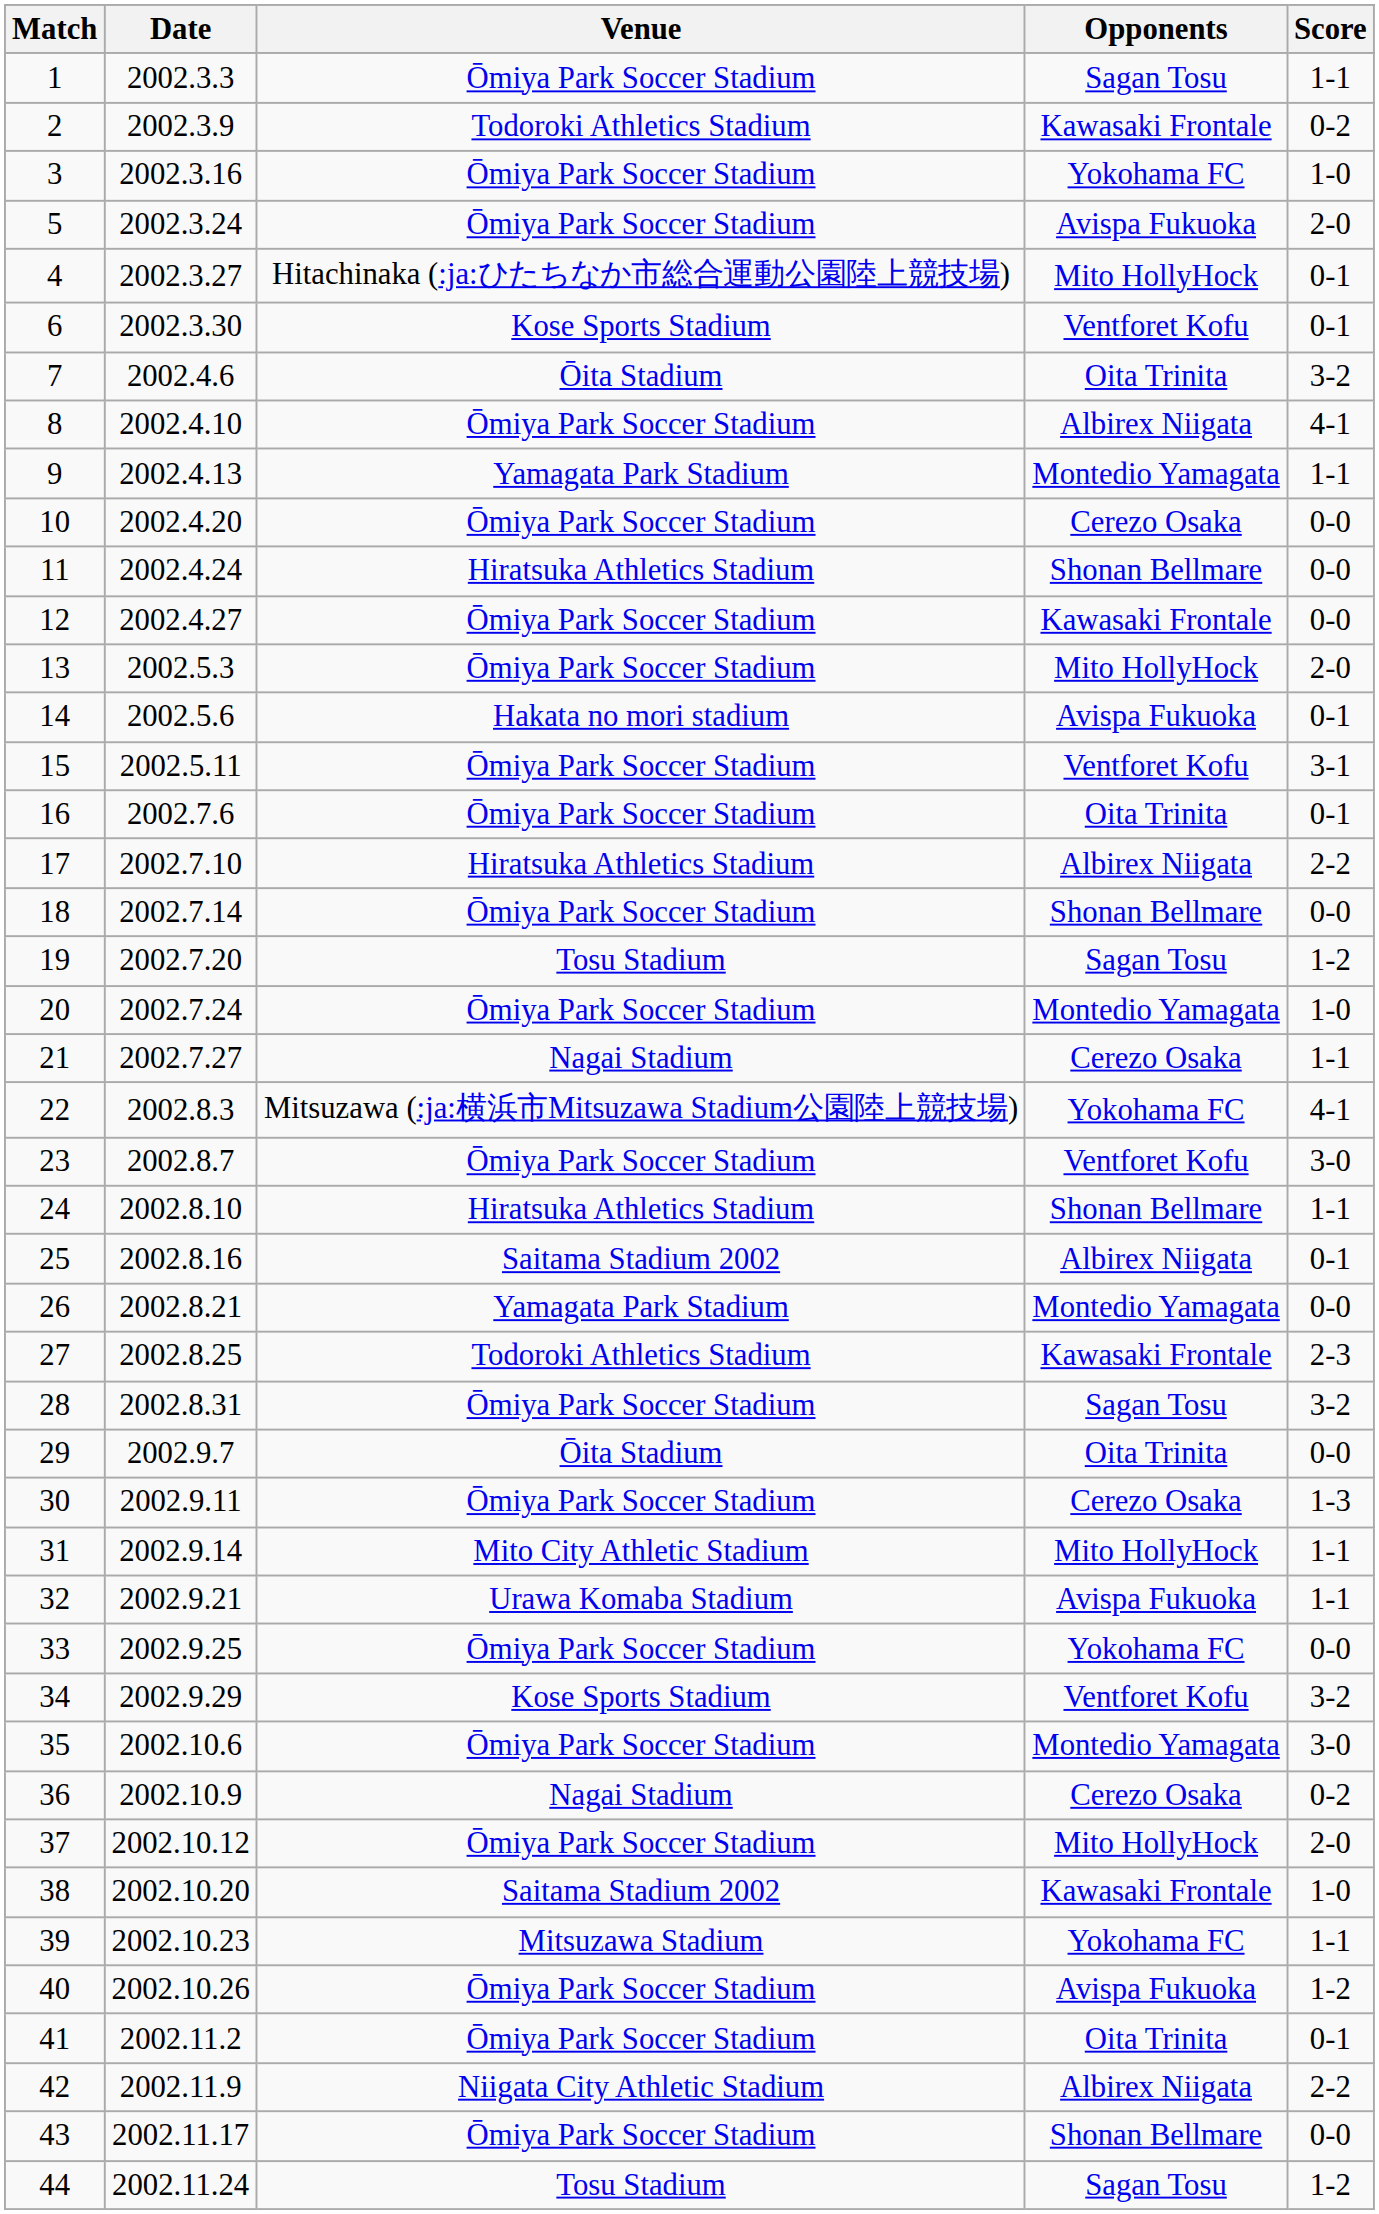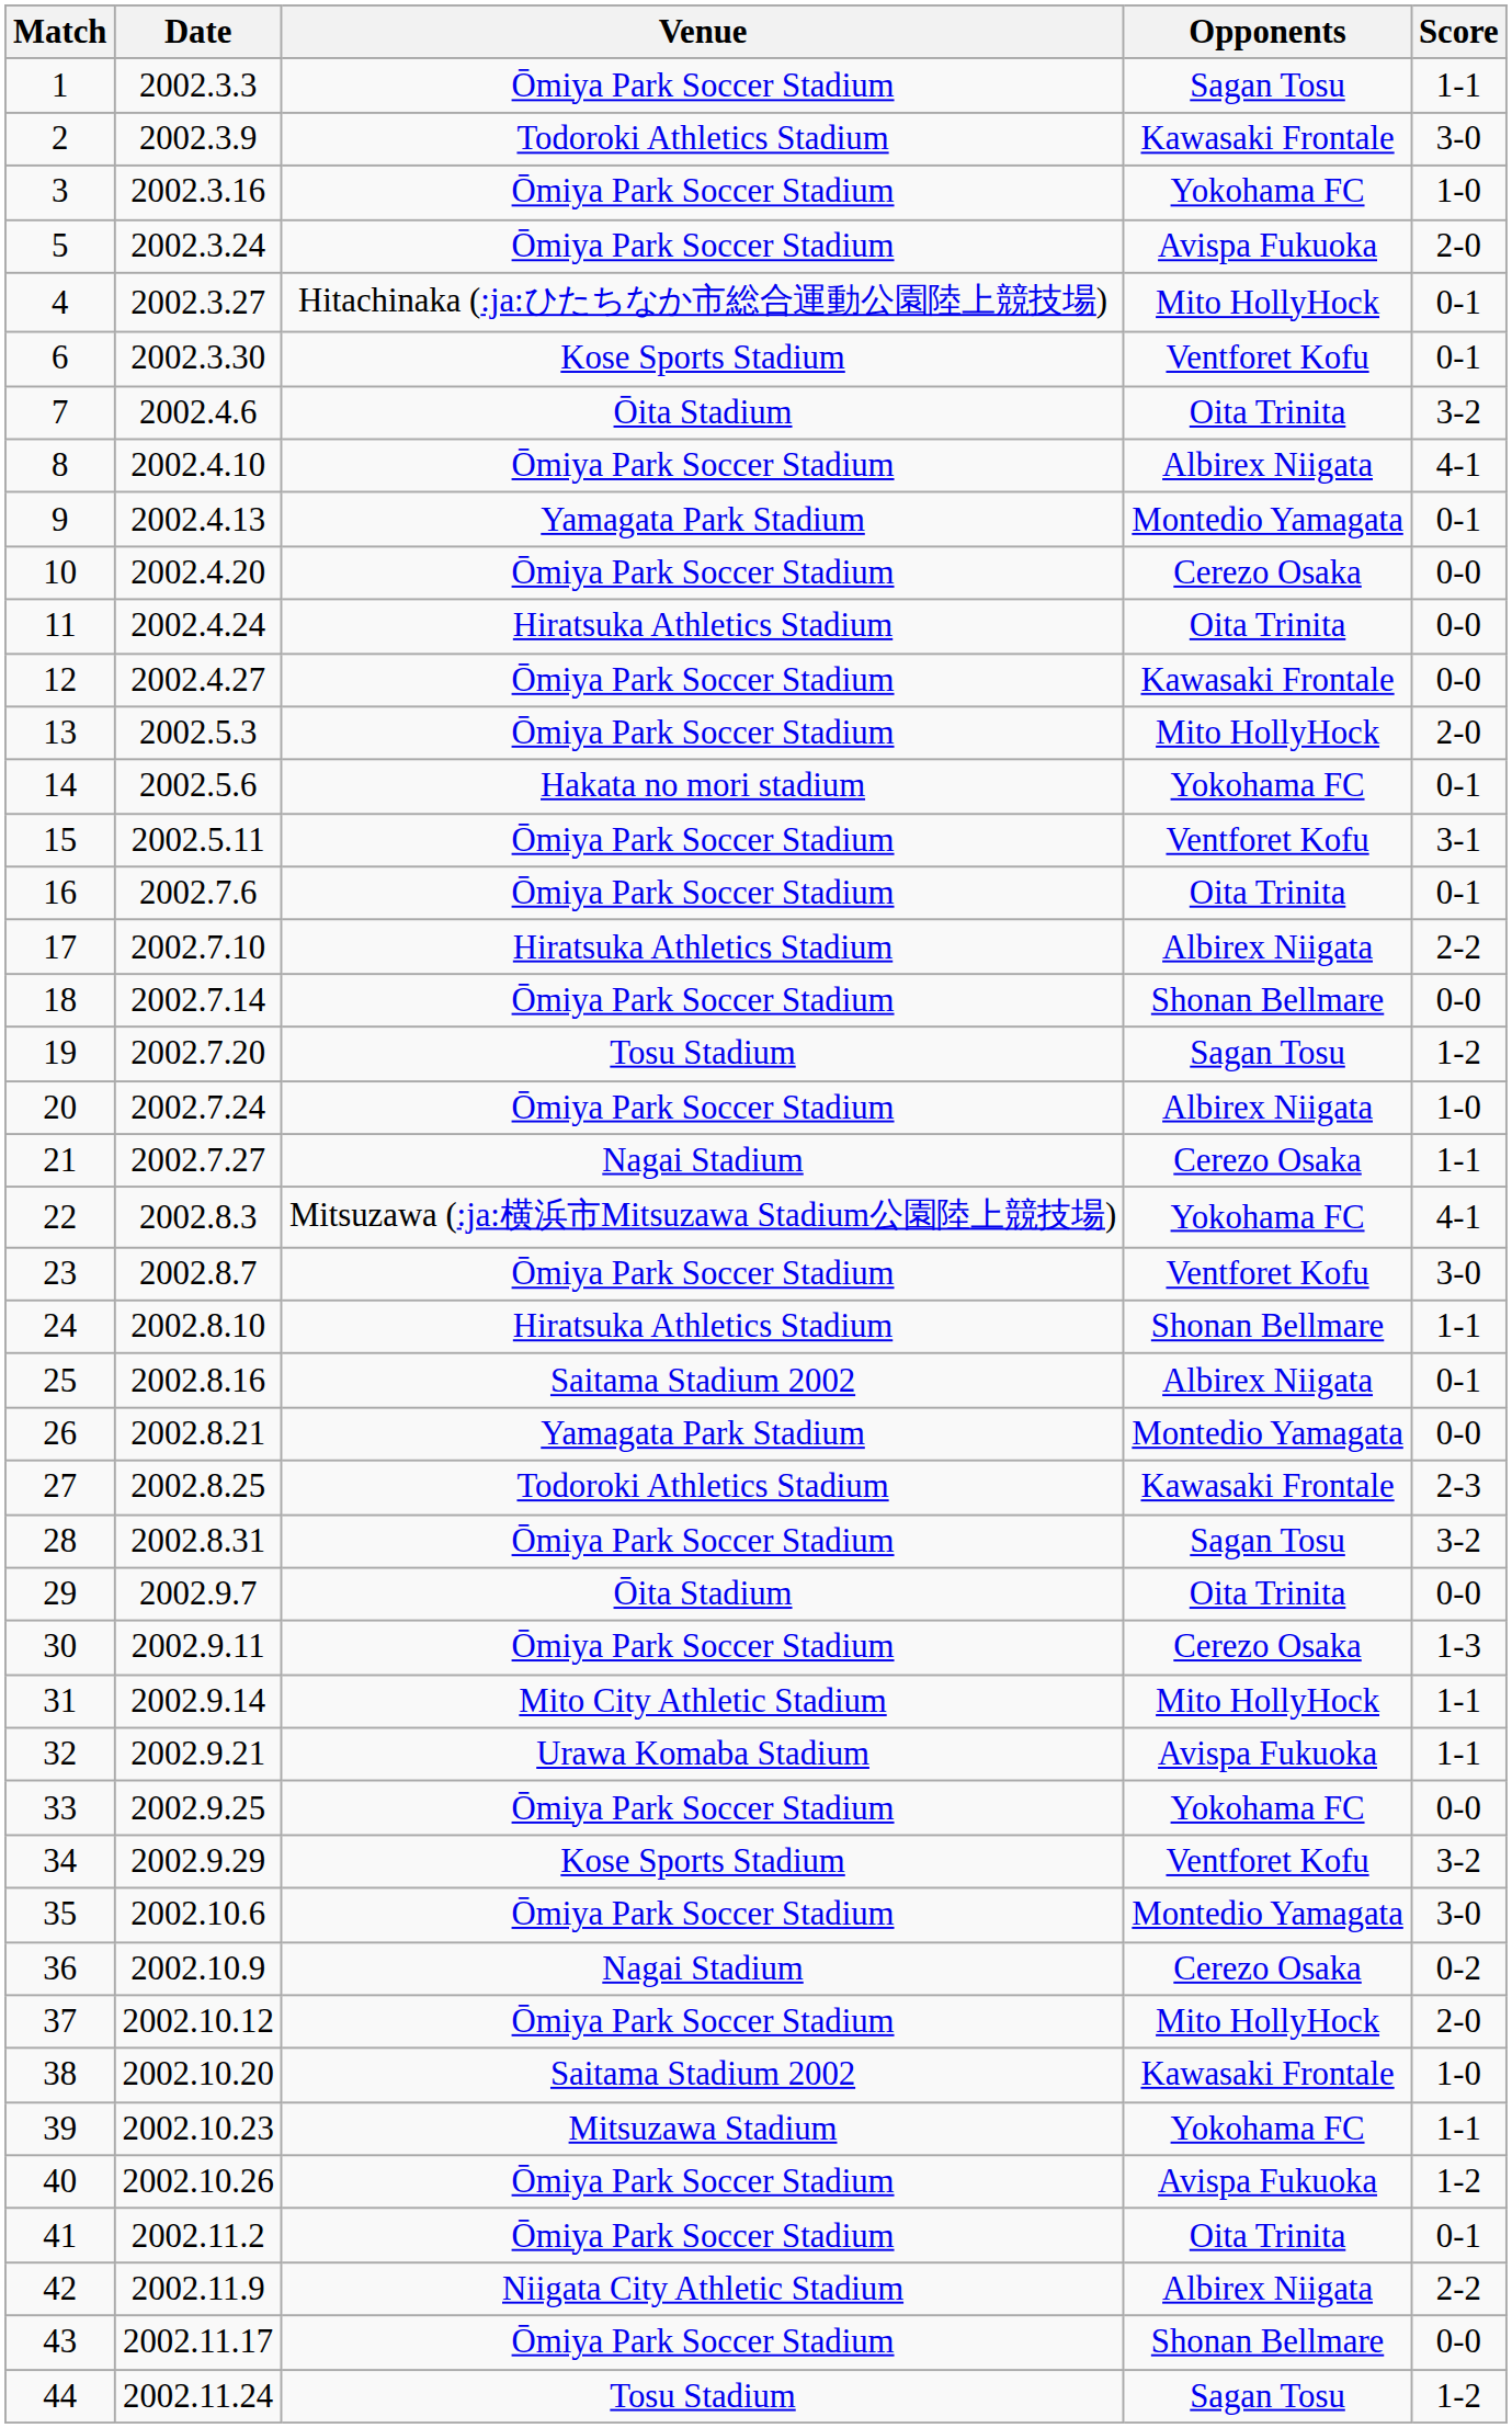2 | Score: 0-2 -> 3-0
9 | Score: 1-1 -> 0-1
11 | Opponents: Shonan Bellmare -> Oita Trinita
14 | Opponents: Avispa Fukuoka -> Yokohama FC
20 | Opponents: Montedio Yamagata -> Albirex Niigata
